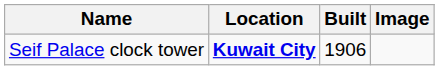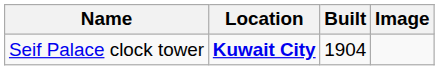Seif Palace clock tower | Built: 1906 -> 1904
